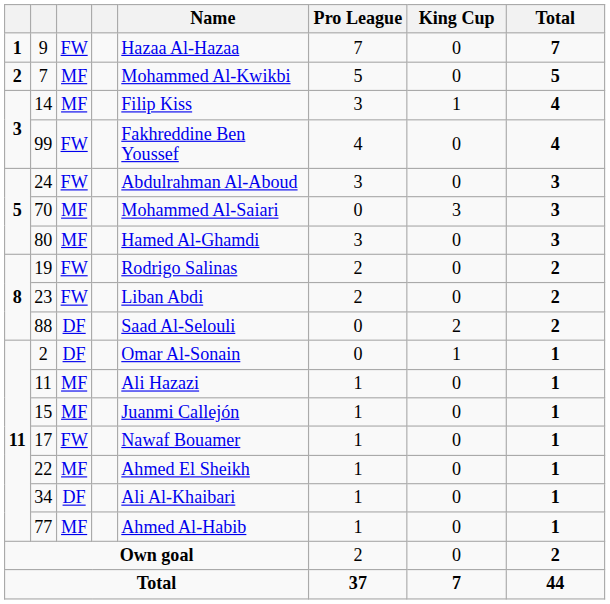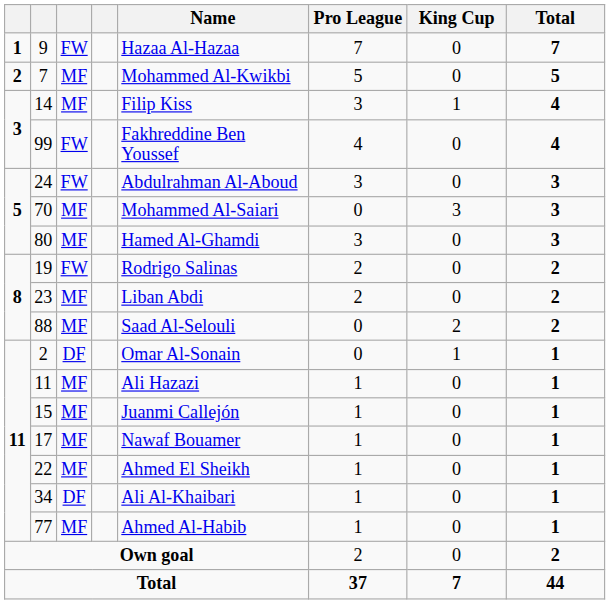23 | column 3: FW -> MF
88 | column 3: DF -> MF
17 | column 3: FW -> MF
